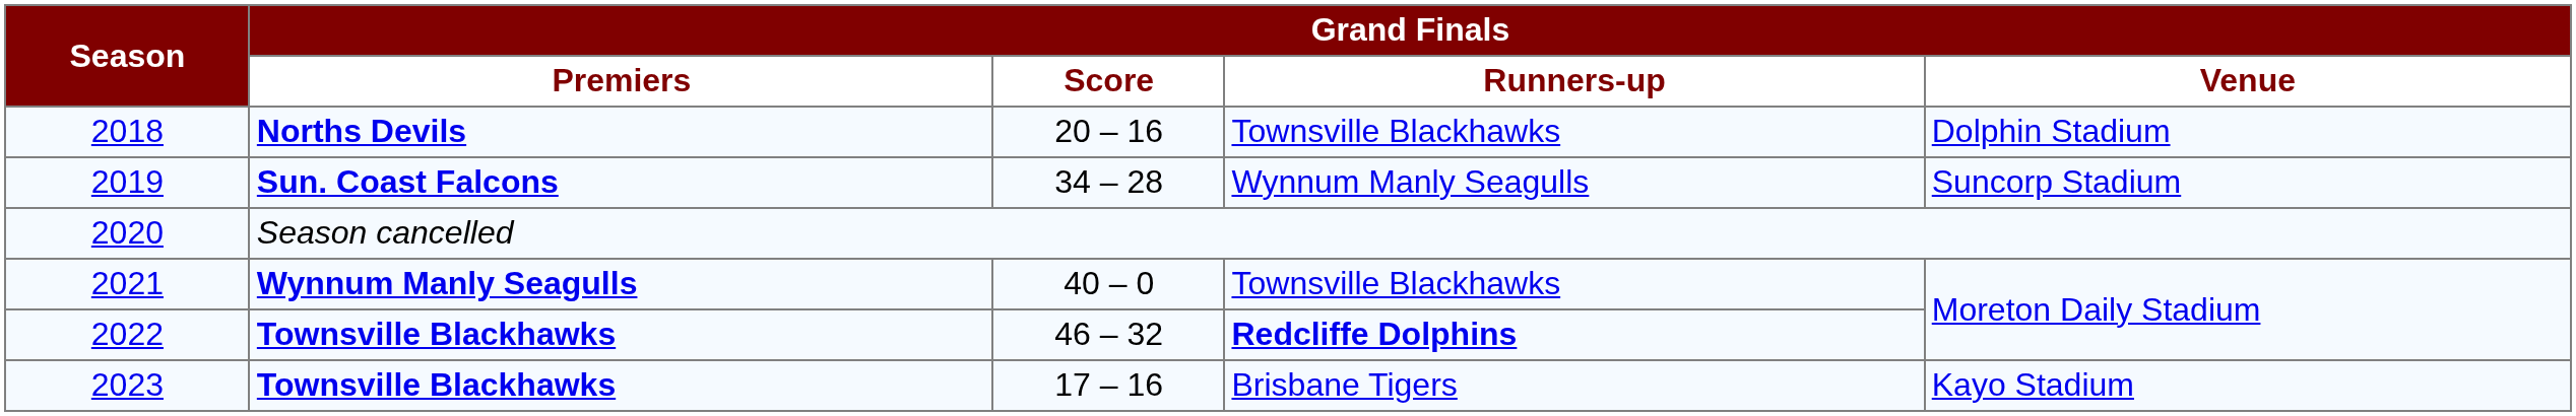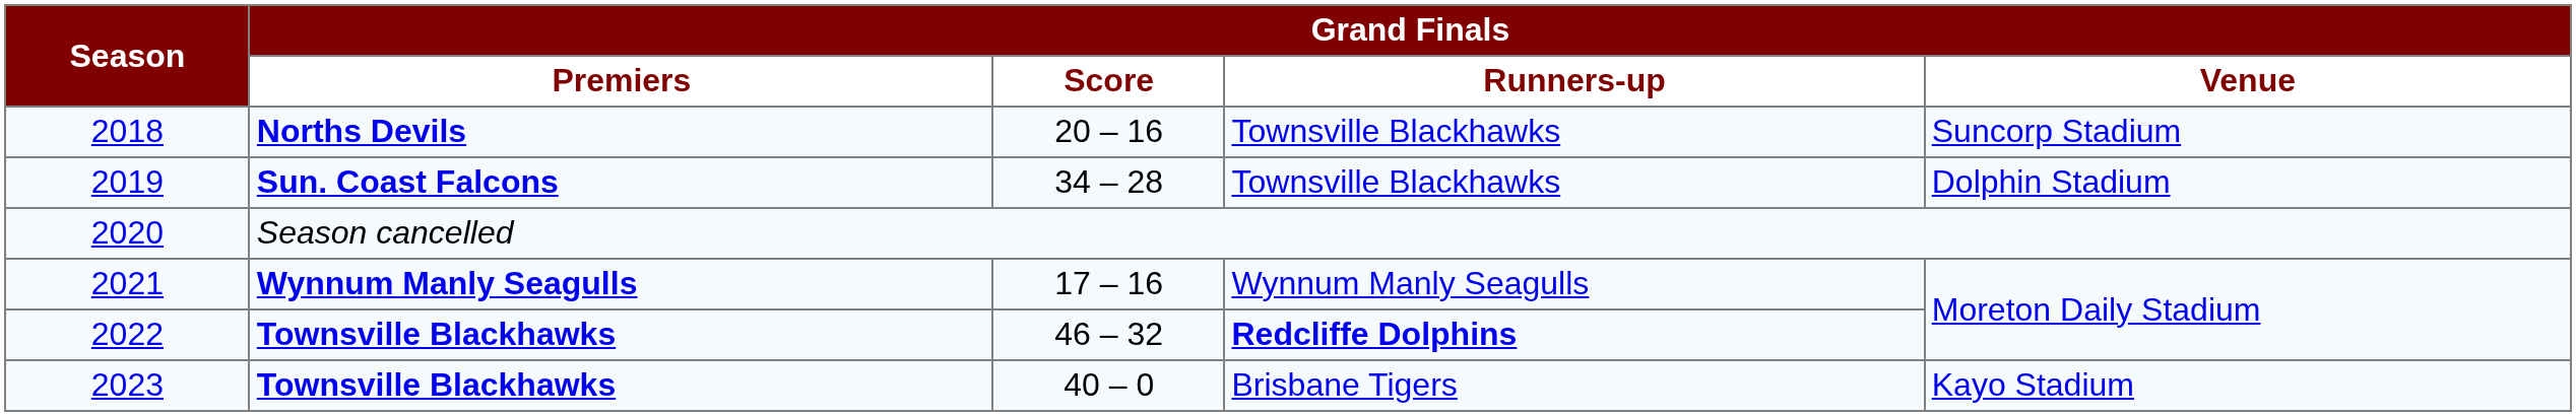2018 | Grand Finals / Venue: Dolphin Stadium -> Suncorp Stadium
2019 | Grand Finals / Runners-up: Wynnum Manly Seagulls -> Townsville Blackhawks
2019 | Grand Finals / Venue: Suncorp Stadium -> Dolphin Stadium
2021 | Grand Finals / Score: 40 – 0 -> 17 – 16
2021 | Grand Finals / Runners-up: Townsville Blackhawks -> Wynnum Manly Seagulls
2023 | Grand Finals / Score: 17 – 16 -> 40 – 0
